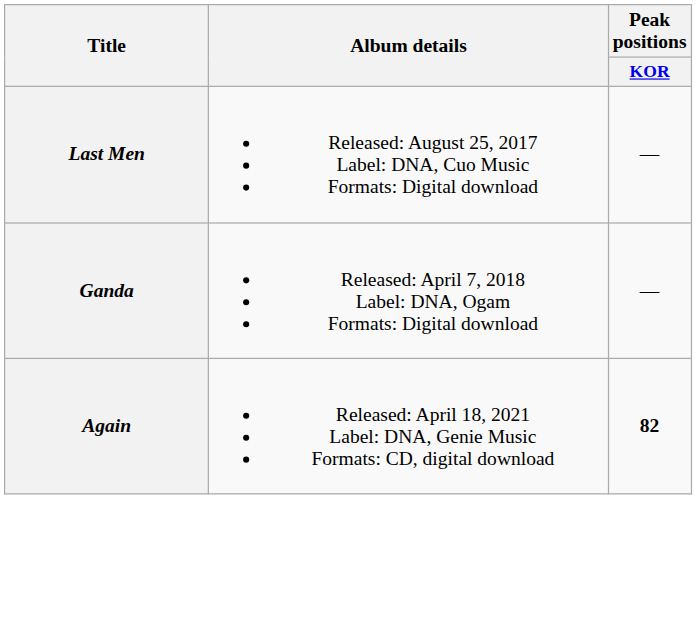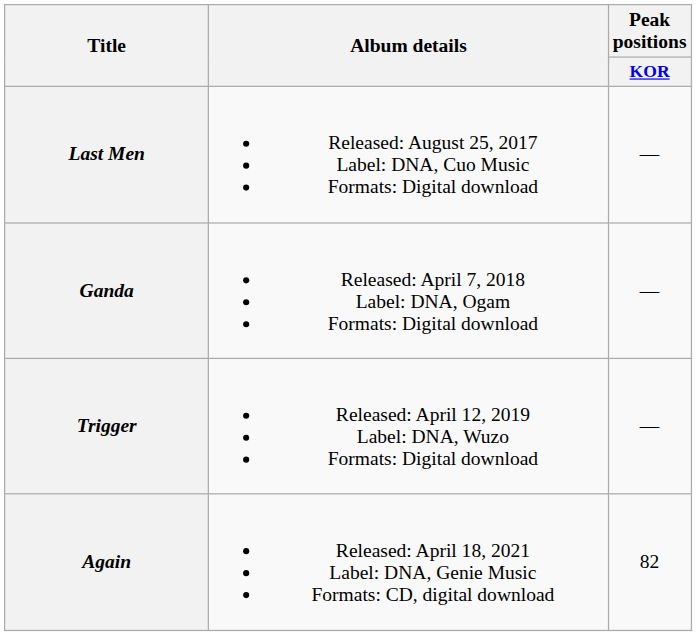+ row: Trigger | Released: April 12, 2019 Label: DNA, Wuzo Formats: Digital download | —
Again | Peak positions / KOR: bold -> normal
